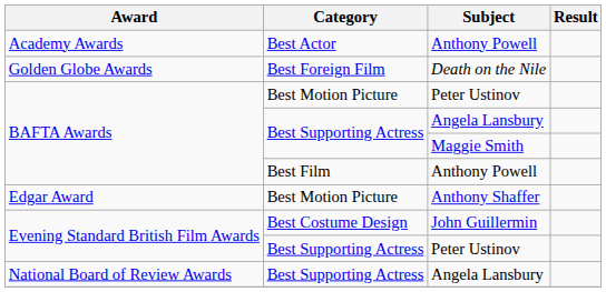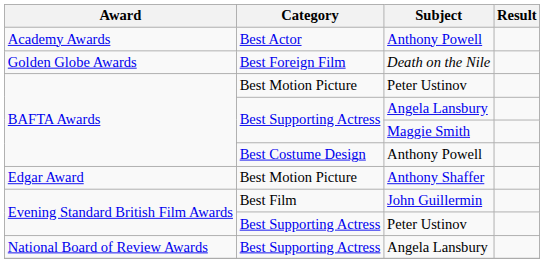BAFTA Awards / Anthony Powell | Category: Best Film -> Best Costume Design
John Guillermin | Category: Best Costume Design -> Best Film
